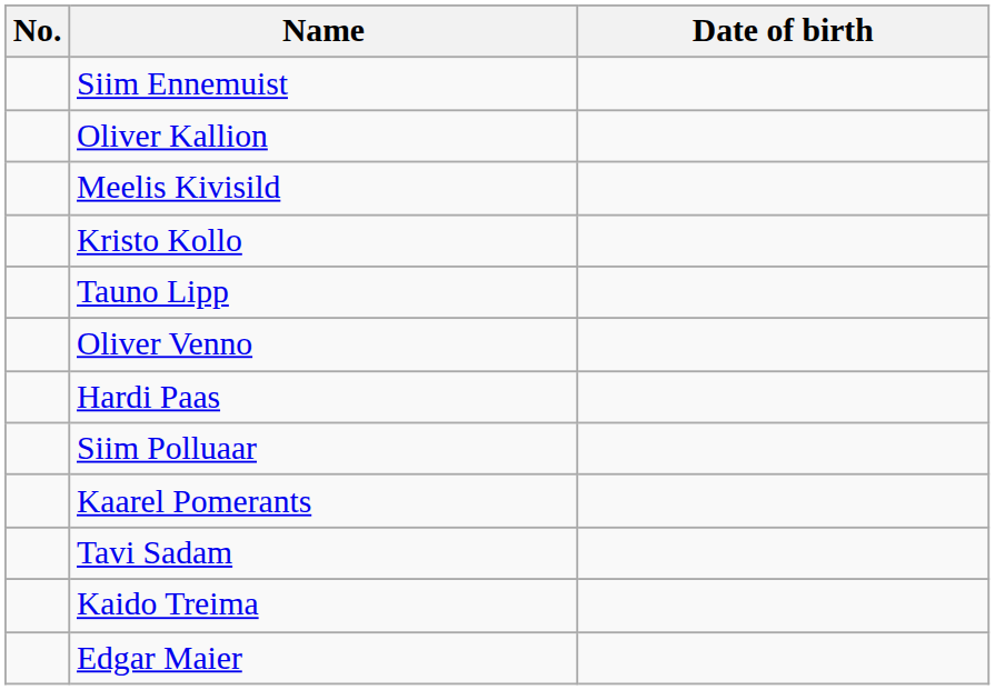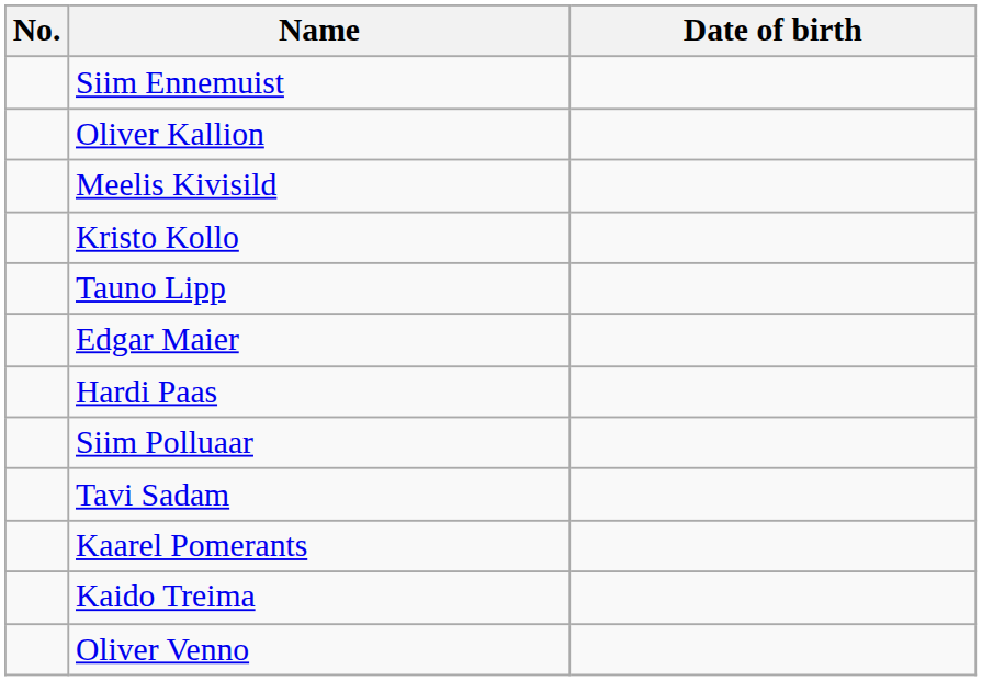rows swapped: Edgar Maier <-> Oliver Venno
rows swapped: Kaarel Pomerants <-> Tavi Sadam
